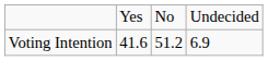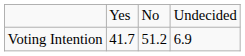Voting Intention | column 2: 41.6 -> 41.7
